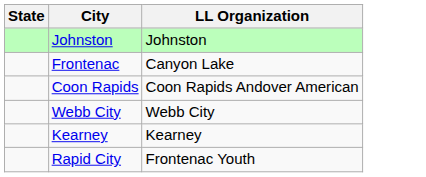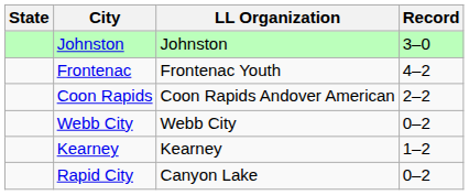+ column: Record | 3–0 | 4–2 | 2–2 | 0–2 | 1–2 | 0–2
Frontenac | LL Organization: Canyon Lake -> Frontenac Youth
Rapid City | LL Organization: Frontenac Youth -> Canyon Lake
